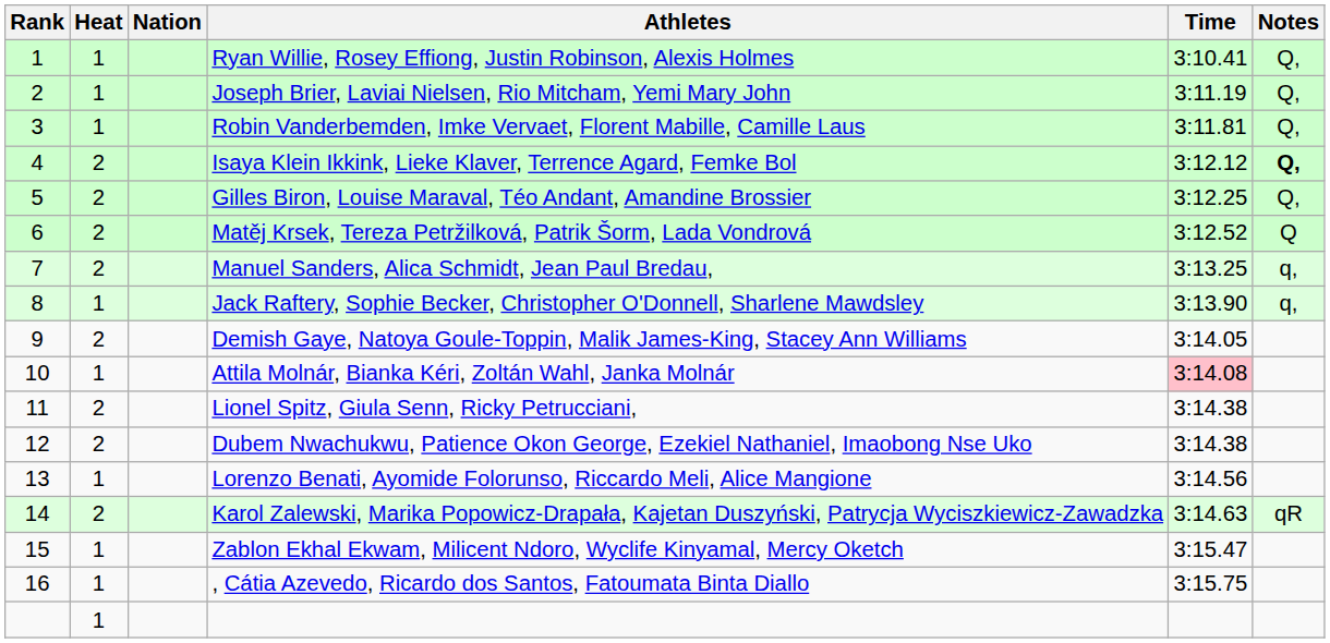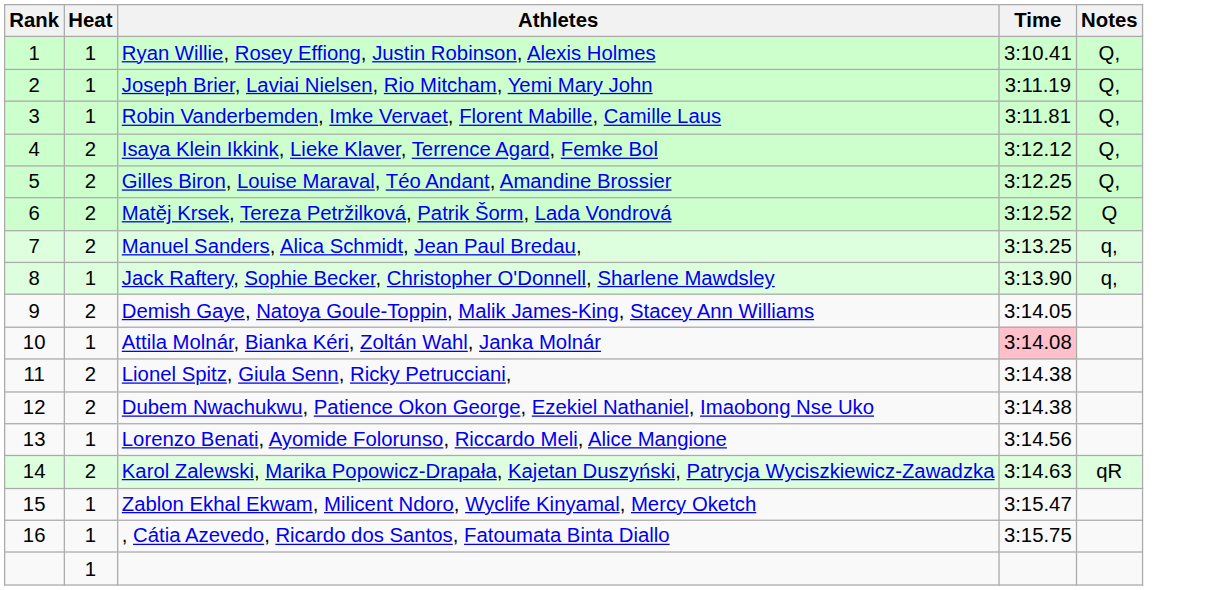- column: Nation
Isaya Klein Ikkink, Lieke Klaver, Terrence Agard, Femke Bol | Notes: bold -> normal
